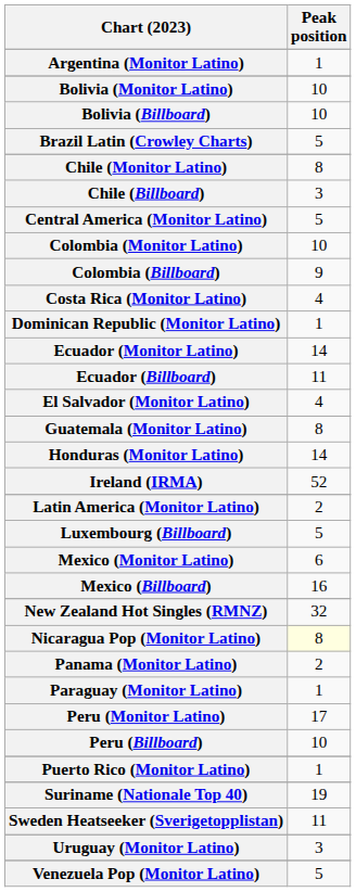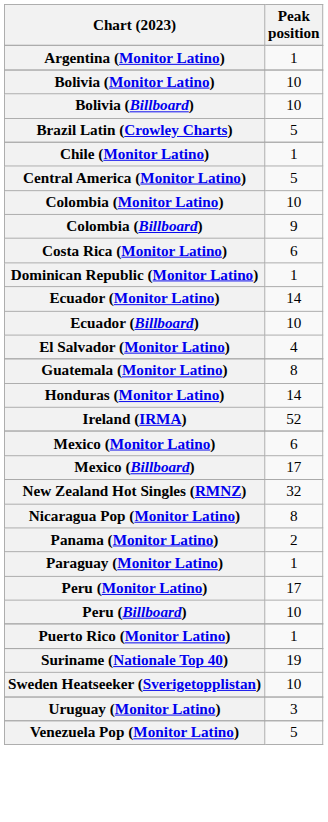Chile (Monitor Latino) | Peak position: 8 -> 1
- row: Chile (Billboard) | 3
Costa Rica (Monitor Latino) | Peak position: 4 -> 6
Ecuador (Billboard) | Peak position: 11 -> 10
- row: Latin America (Monitor Latino) | 2
- row: Luxembourg (Billboard) | 5
Mexico (Billboard) | Peak position: 16 -> 17
Nicaragua Pop (Monitor Latino) | Peak position: lightyellow background -> no background
Sweden Heatseeker (Sverigetopplistan) | Peak position: 11 -> 10
